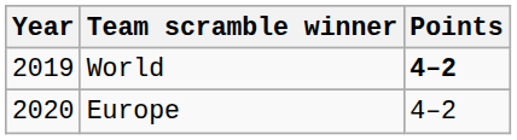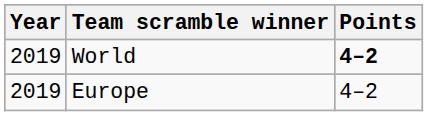Europe | Year: 2020 -> 2019
